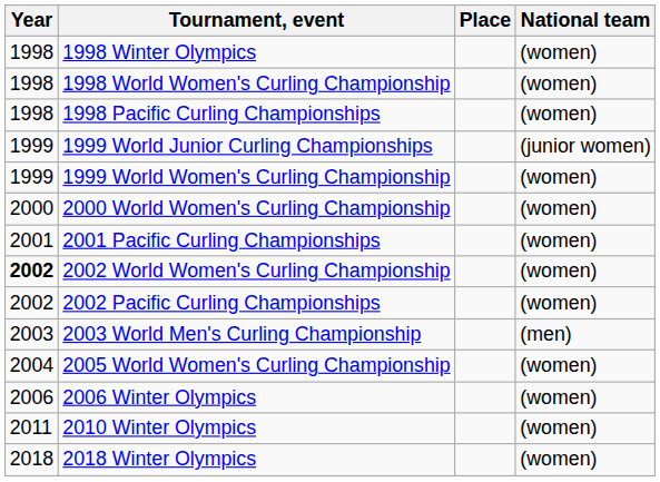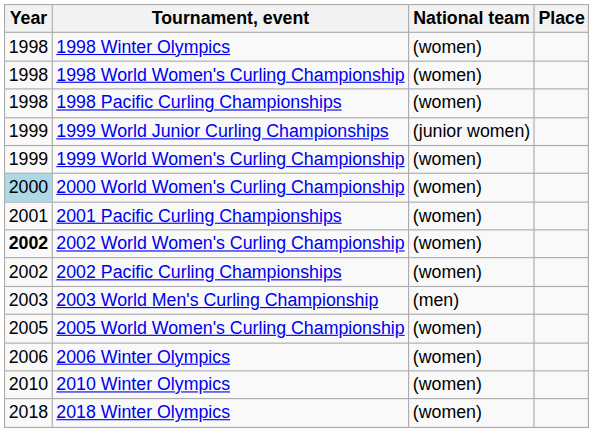columns swapped: National team <-> Place
2000 World Women's Curling Championship | Year: no background -> lightblue background
2005 World Women's Curling Championship | Year: 2004 -> 2005
2010 Winter Olympics | Year: 2011 -> 2010
